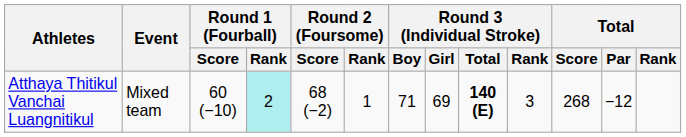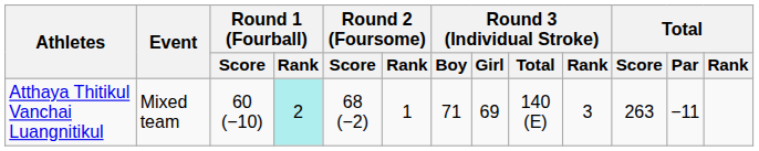Atthaya Thitikul Vanchai Luangnitikul | Round 3 (Individual Stroke) / Total: bold -> normal
Atthaya Thitikul Vanchai Luangnitikul | Total / Score: 268 -> 263
Atthaya Thitikul Vanchai Luangnitikul | Total / Par: −12 -> −11
